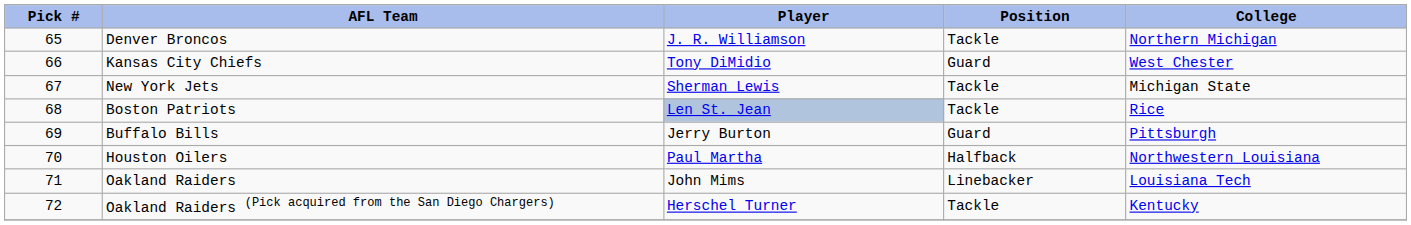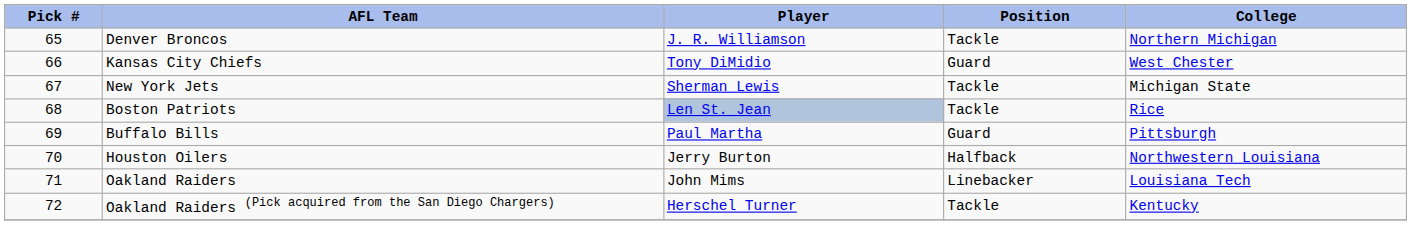Buffalo Bills | Player: Jerry Burton -> Paul Martha
Houston Oilers | Player: Paul Martha -> Jerry Burton
